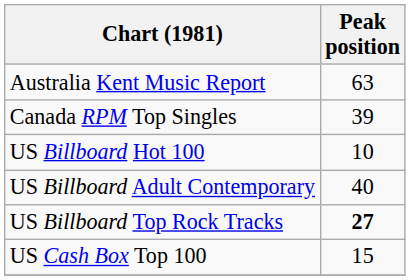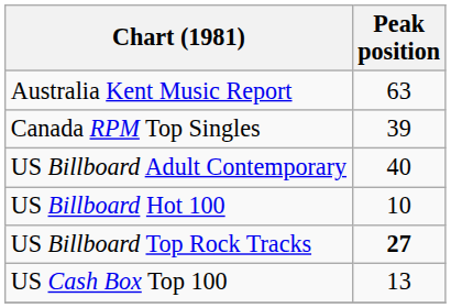rows swapped: US Billboard Hot 100 <-> US Billboard Adult Contemporary
US Cash Box Top 100 | Peak position: 15 -> 13
